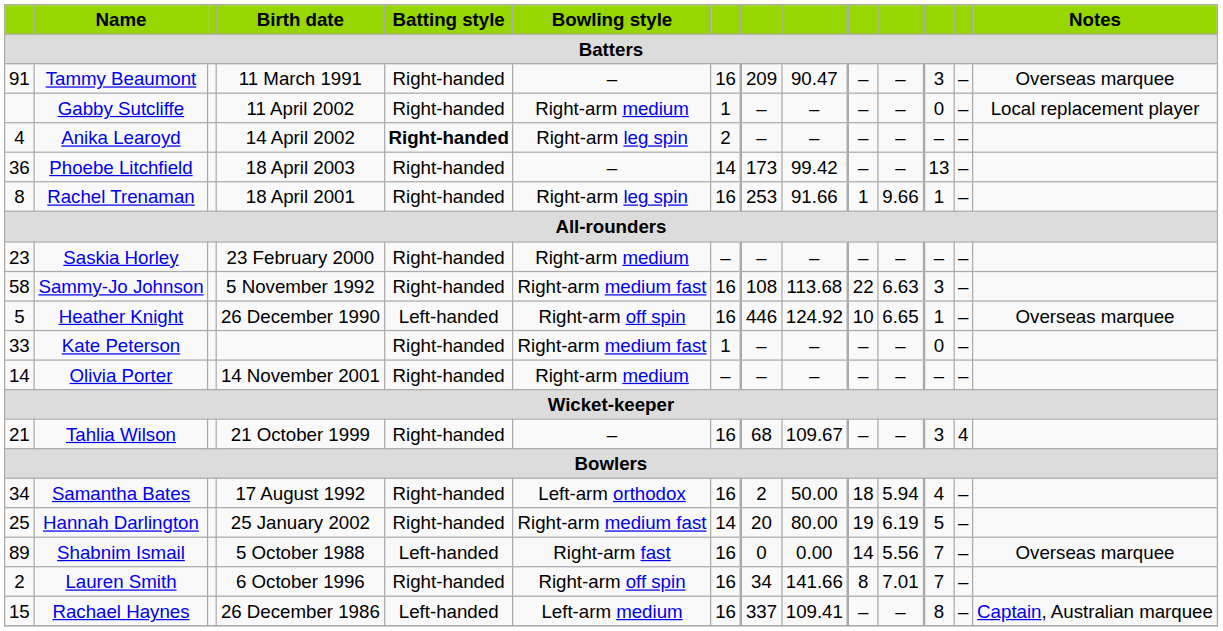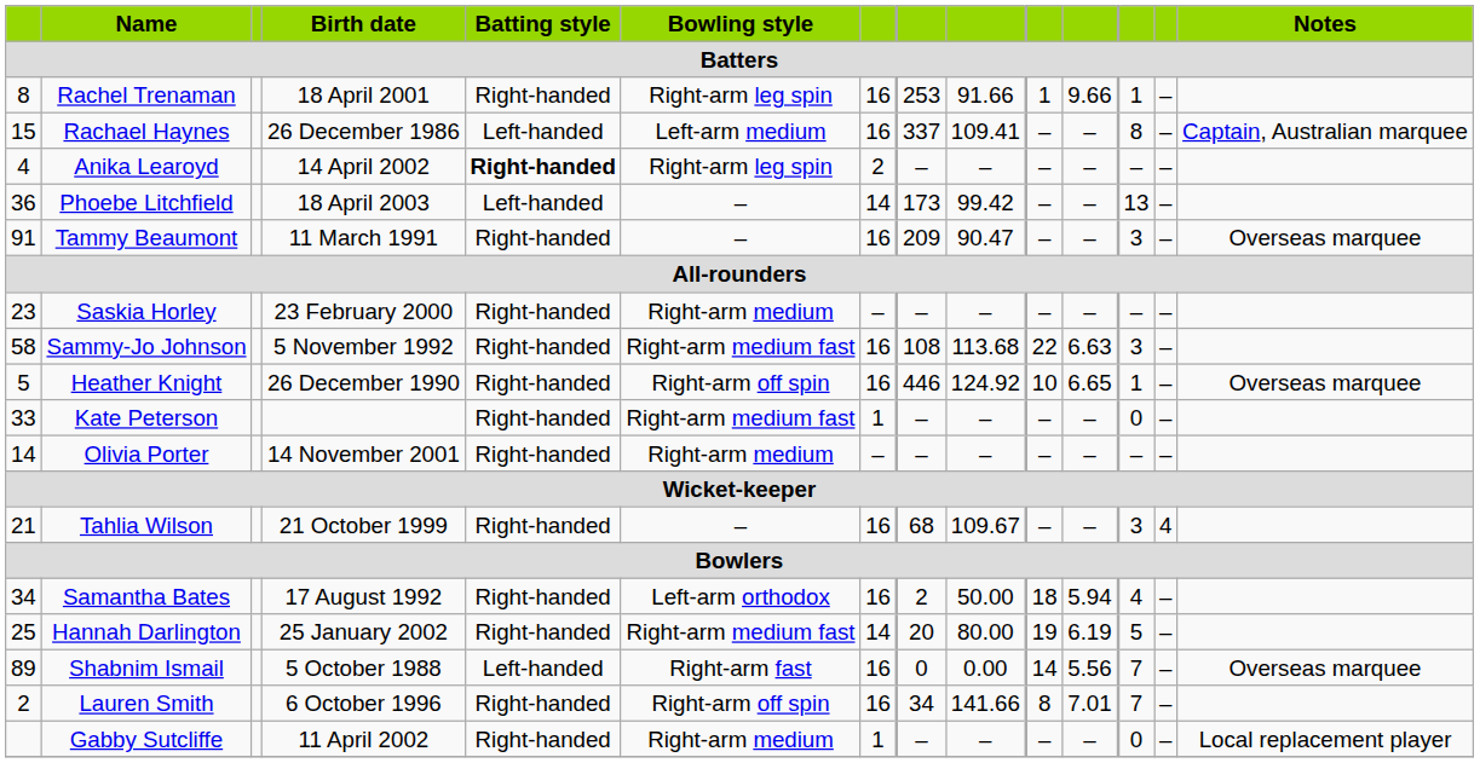rows swapped: Tammy Beaumont <-> Rachel Trenaman
rows swapped: Rachael Haynes <-> Gabby Sutcliffe
Phoebe Litchfield | Batting style: Right-handed -> Left-handed
Heather Knight | Batting style: Left-handed -> Right-handed
